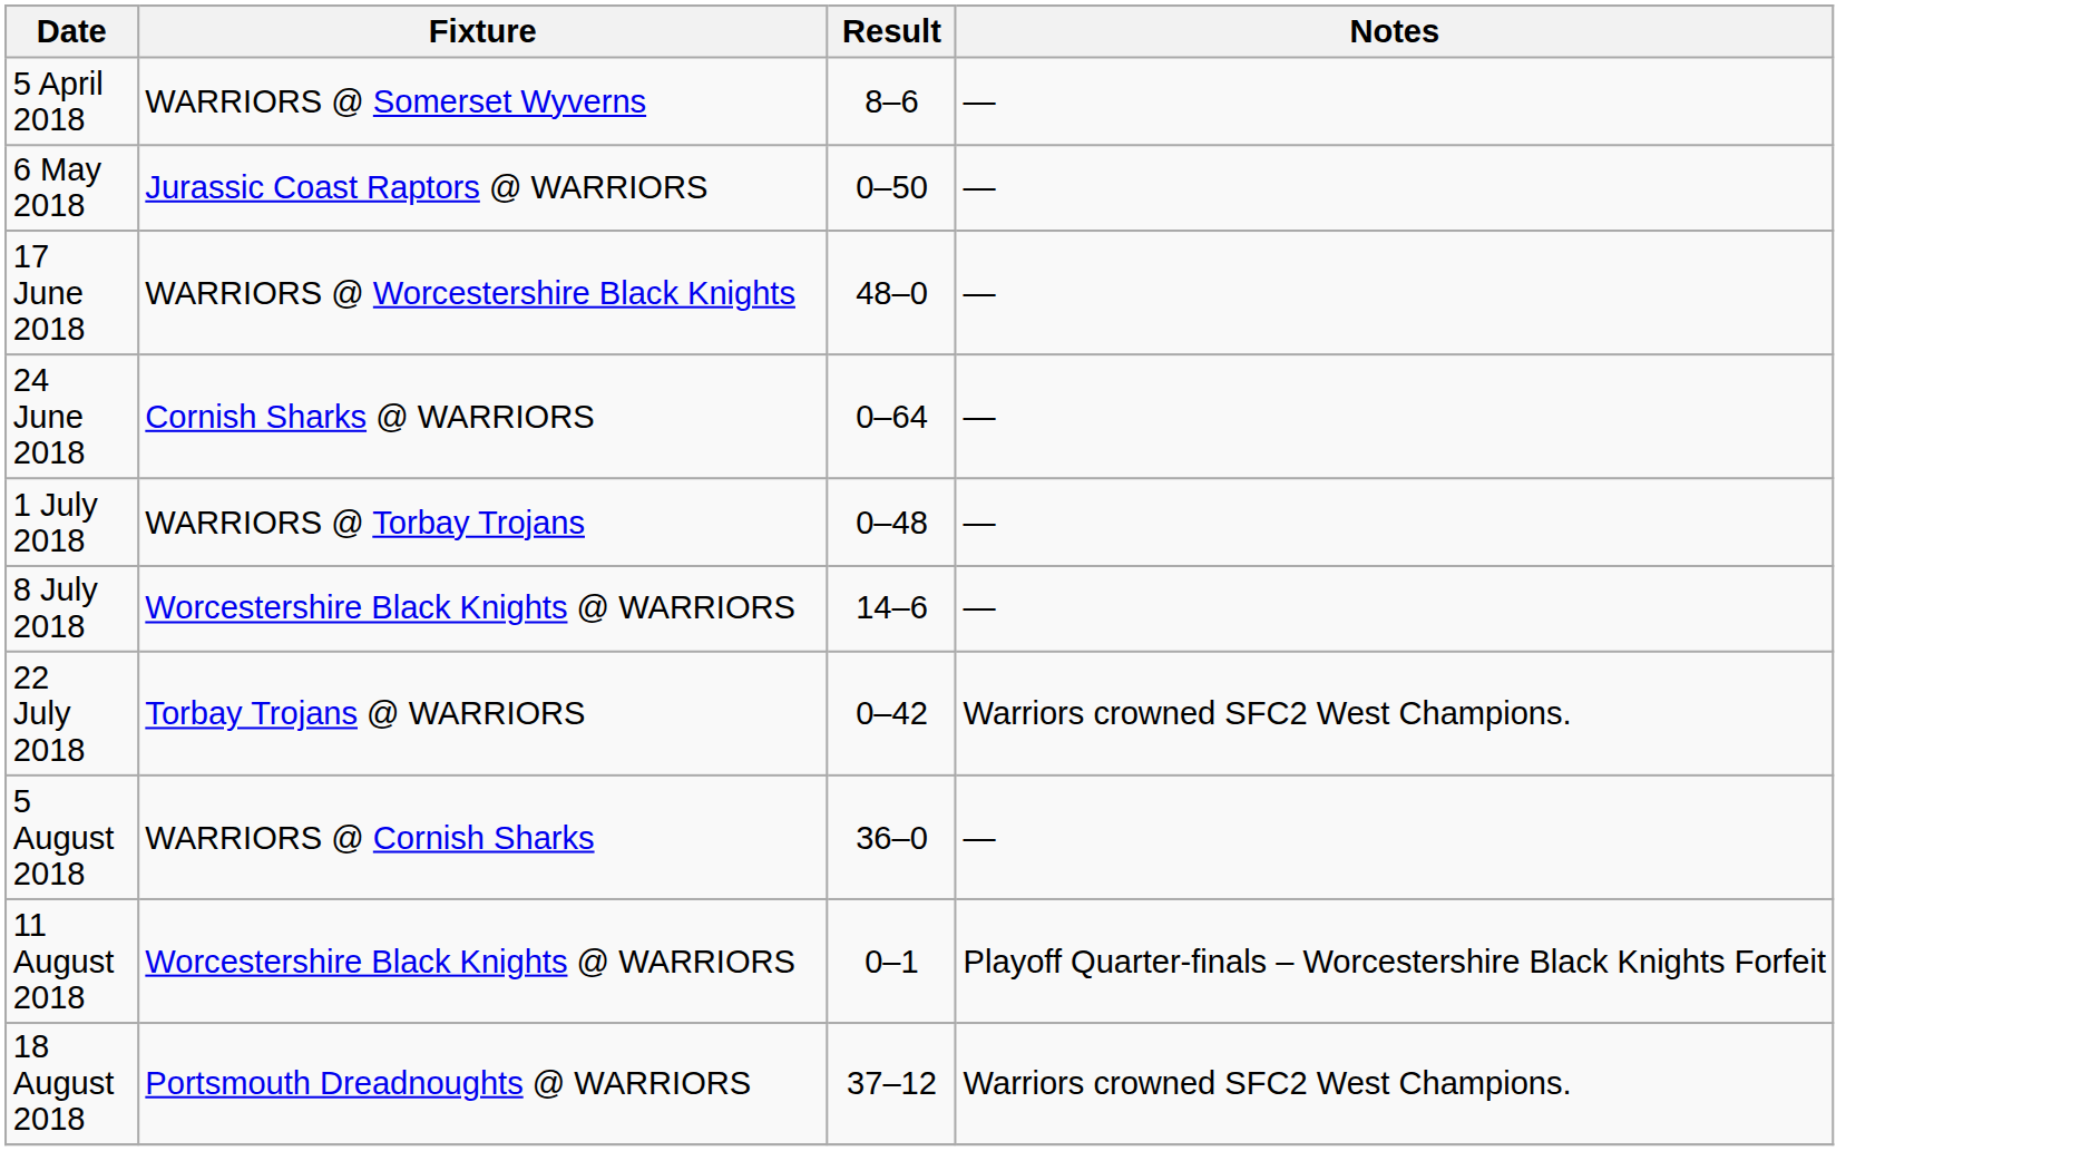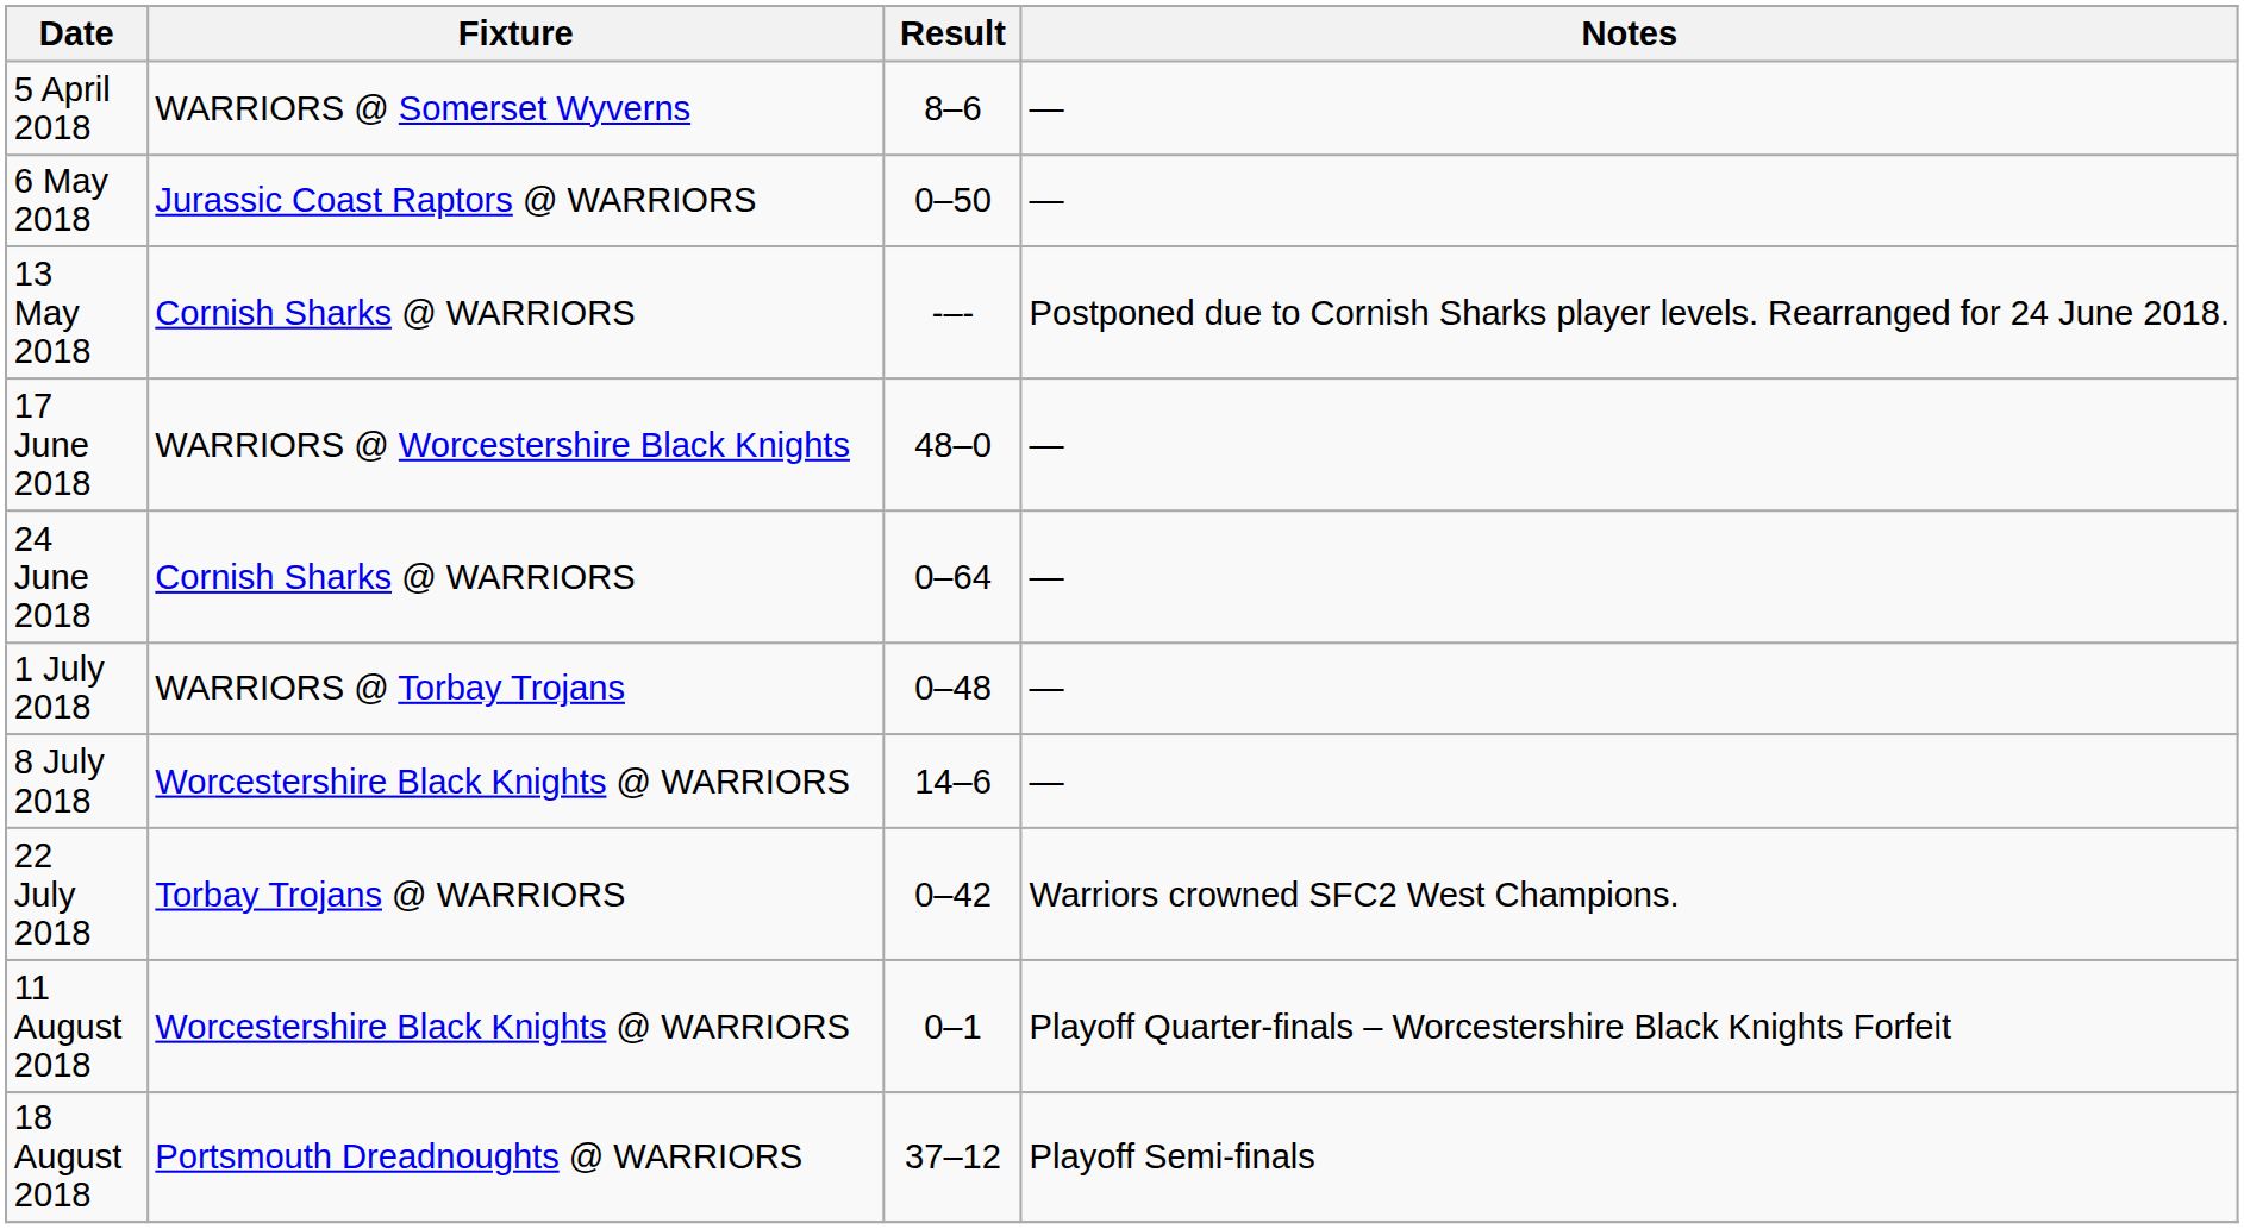+ row: 13 May 2018 | Cornish Sharks @ WARRIORS | -–- | Postponed due to Cornish Sharks player levels. Rearranged for 24 June 2018.
- row: 5 August 2018 | WARRIORS @ Cornish Sharks | 36–0 | —
18 August 2018 | Notes: Warriors crowned SFC2 West Champions. -> Playoff Semi-finals
